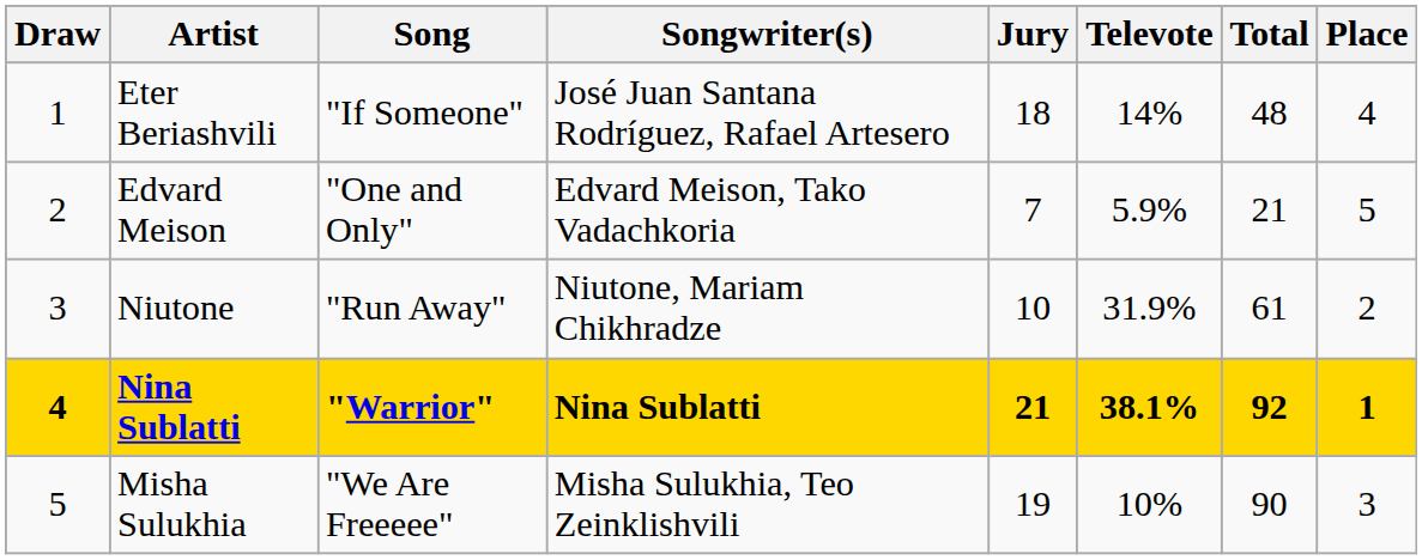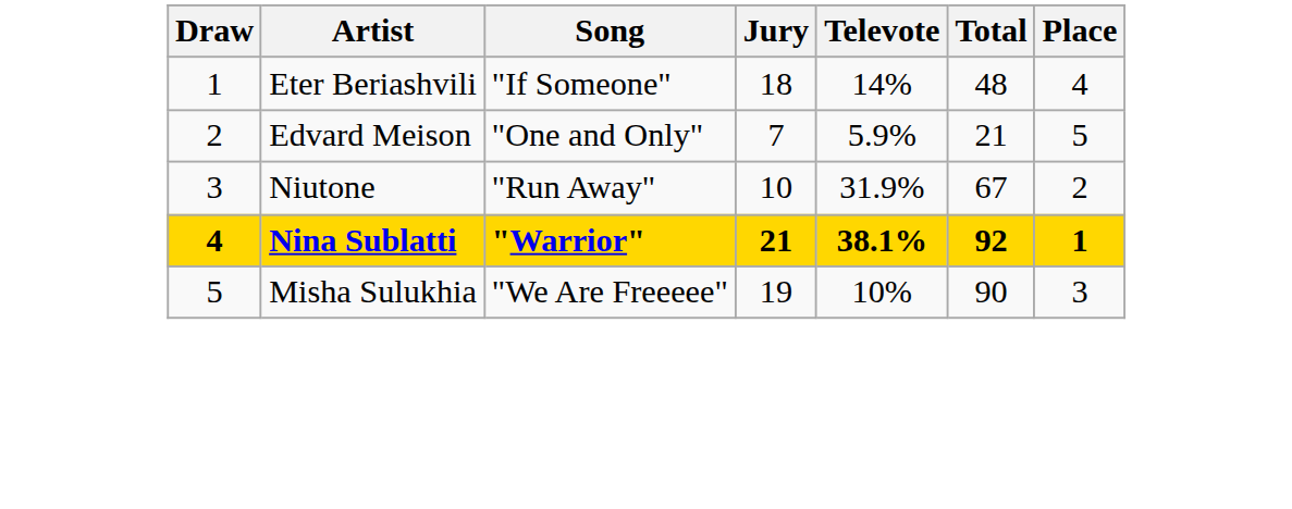- column: Songwriter(s) | José Juan Santana Rodríguez, Rafael Artesero | Edvard Meison, Tako Vadachkoria | Niutone, Mariam Chikhradze | Nina Sublatti | Misha Sulukhia, Teo Zeinklishvili
Niutone | Total: 61 -> 67
